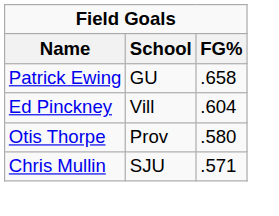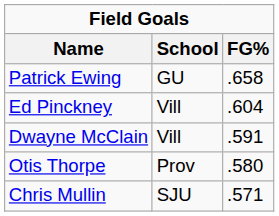+ row: Dwayne McClain | Vill | .591
